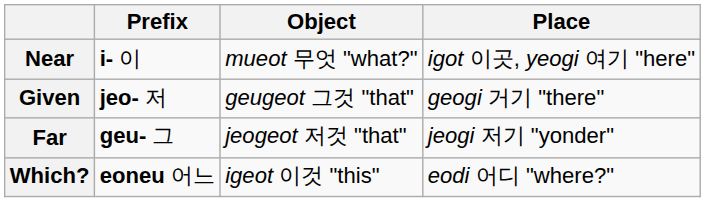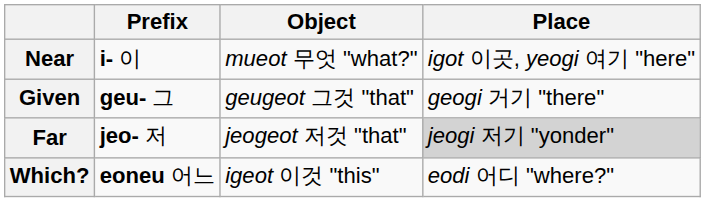Given | Prefix: jeo- 저 -> geu- 그
Far | Prefix: geu- 그 -> jeo- 저
Far | Place: no background -> lightgrey background
